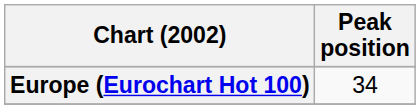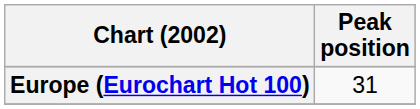Europe (Eurochart Hot 100) | Peak position: 34 -> 31
